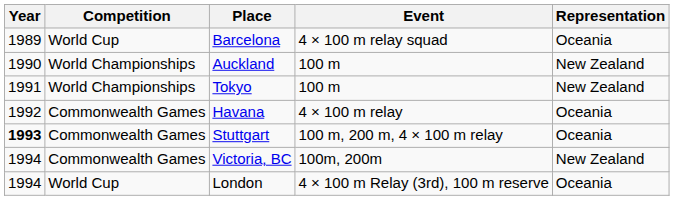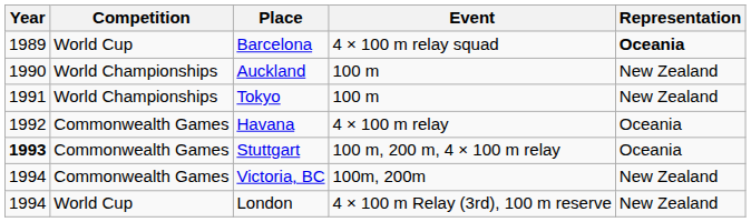Barcelona | Representation: normal -> bold
London | Representation: Oceania -> New Zealand
